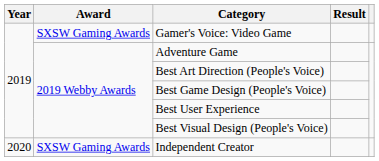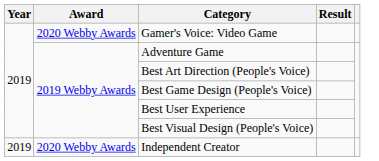Gamer's Voice: Video Game | Award: SXSW Gaming Awards -> 2020 Webby Awards
Independent Creator | Year: 2020 -> 2019
Independent Creator | Award: SXSW Gaming Awards -> 2020 Webby Awards
